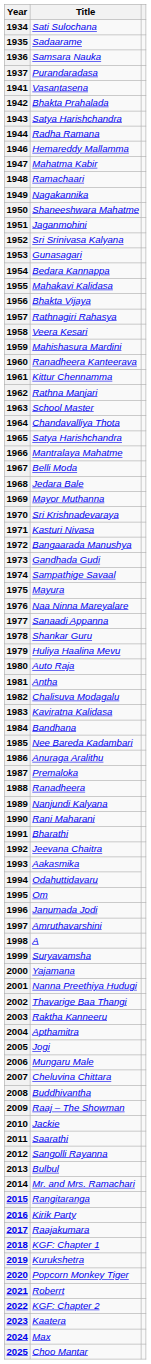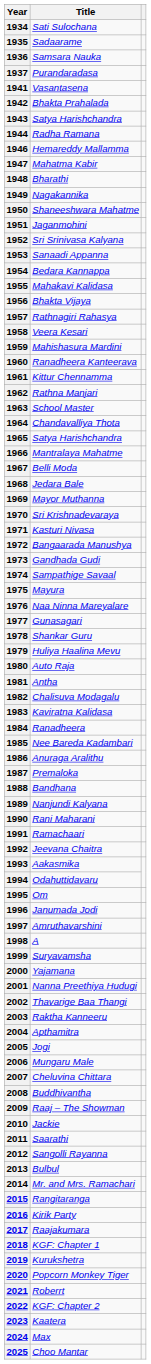1948 | Title: Ramachaari -> Bharathi
1953 | Title: Gunasagari -> Sanaadi Appanna
1977 | Title: Sanaadi Appanna -> Gunasagari
1984 | Title: Bandhana -> Ranadheera
1988 | Title: Ranadheera -> Bandhana
1991 | Title: Bharathi -> Ramachaari
